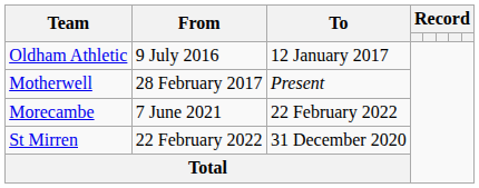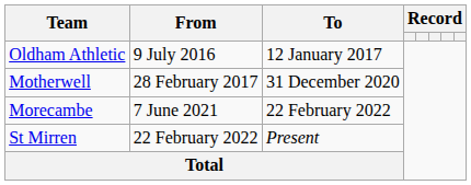Motherwell | To: Present -> 31 December 2020
St Mirren | To: 31 December 2020 -> Present
